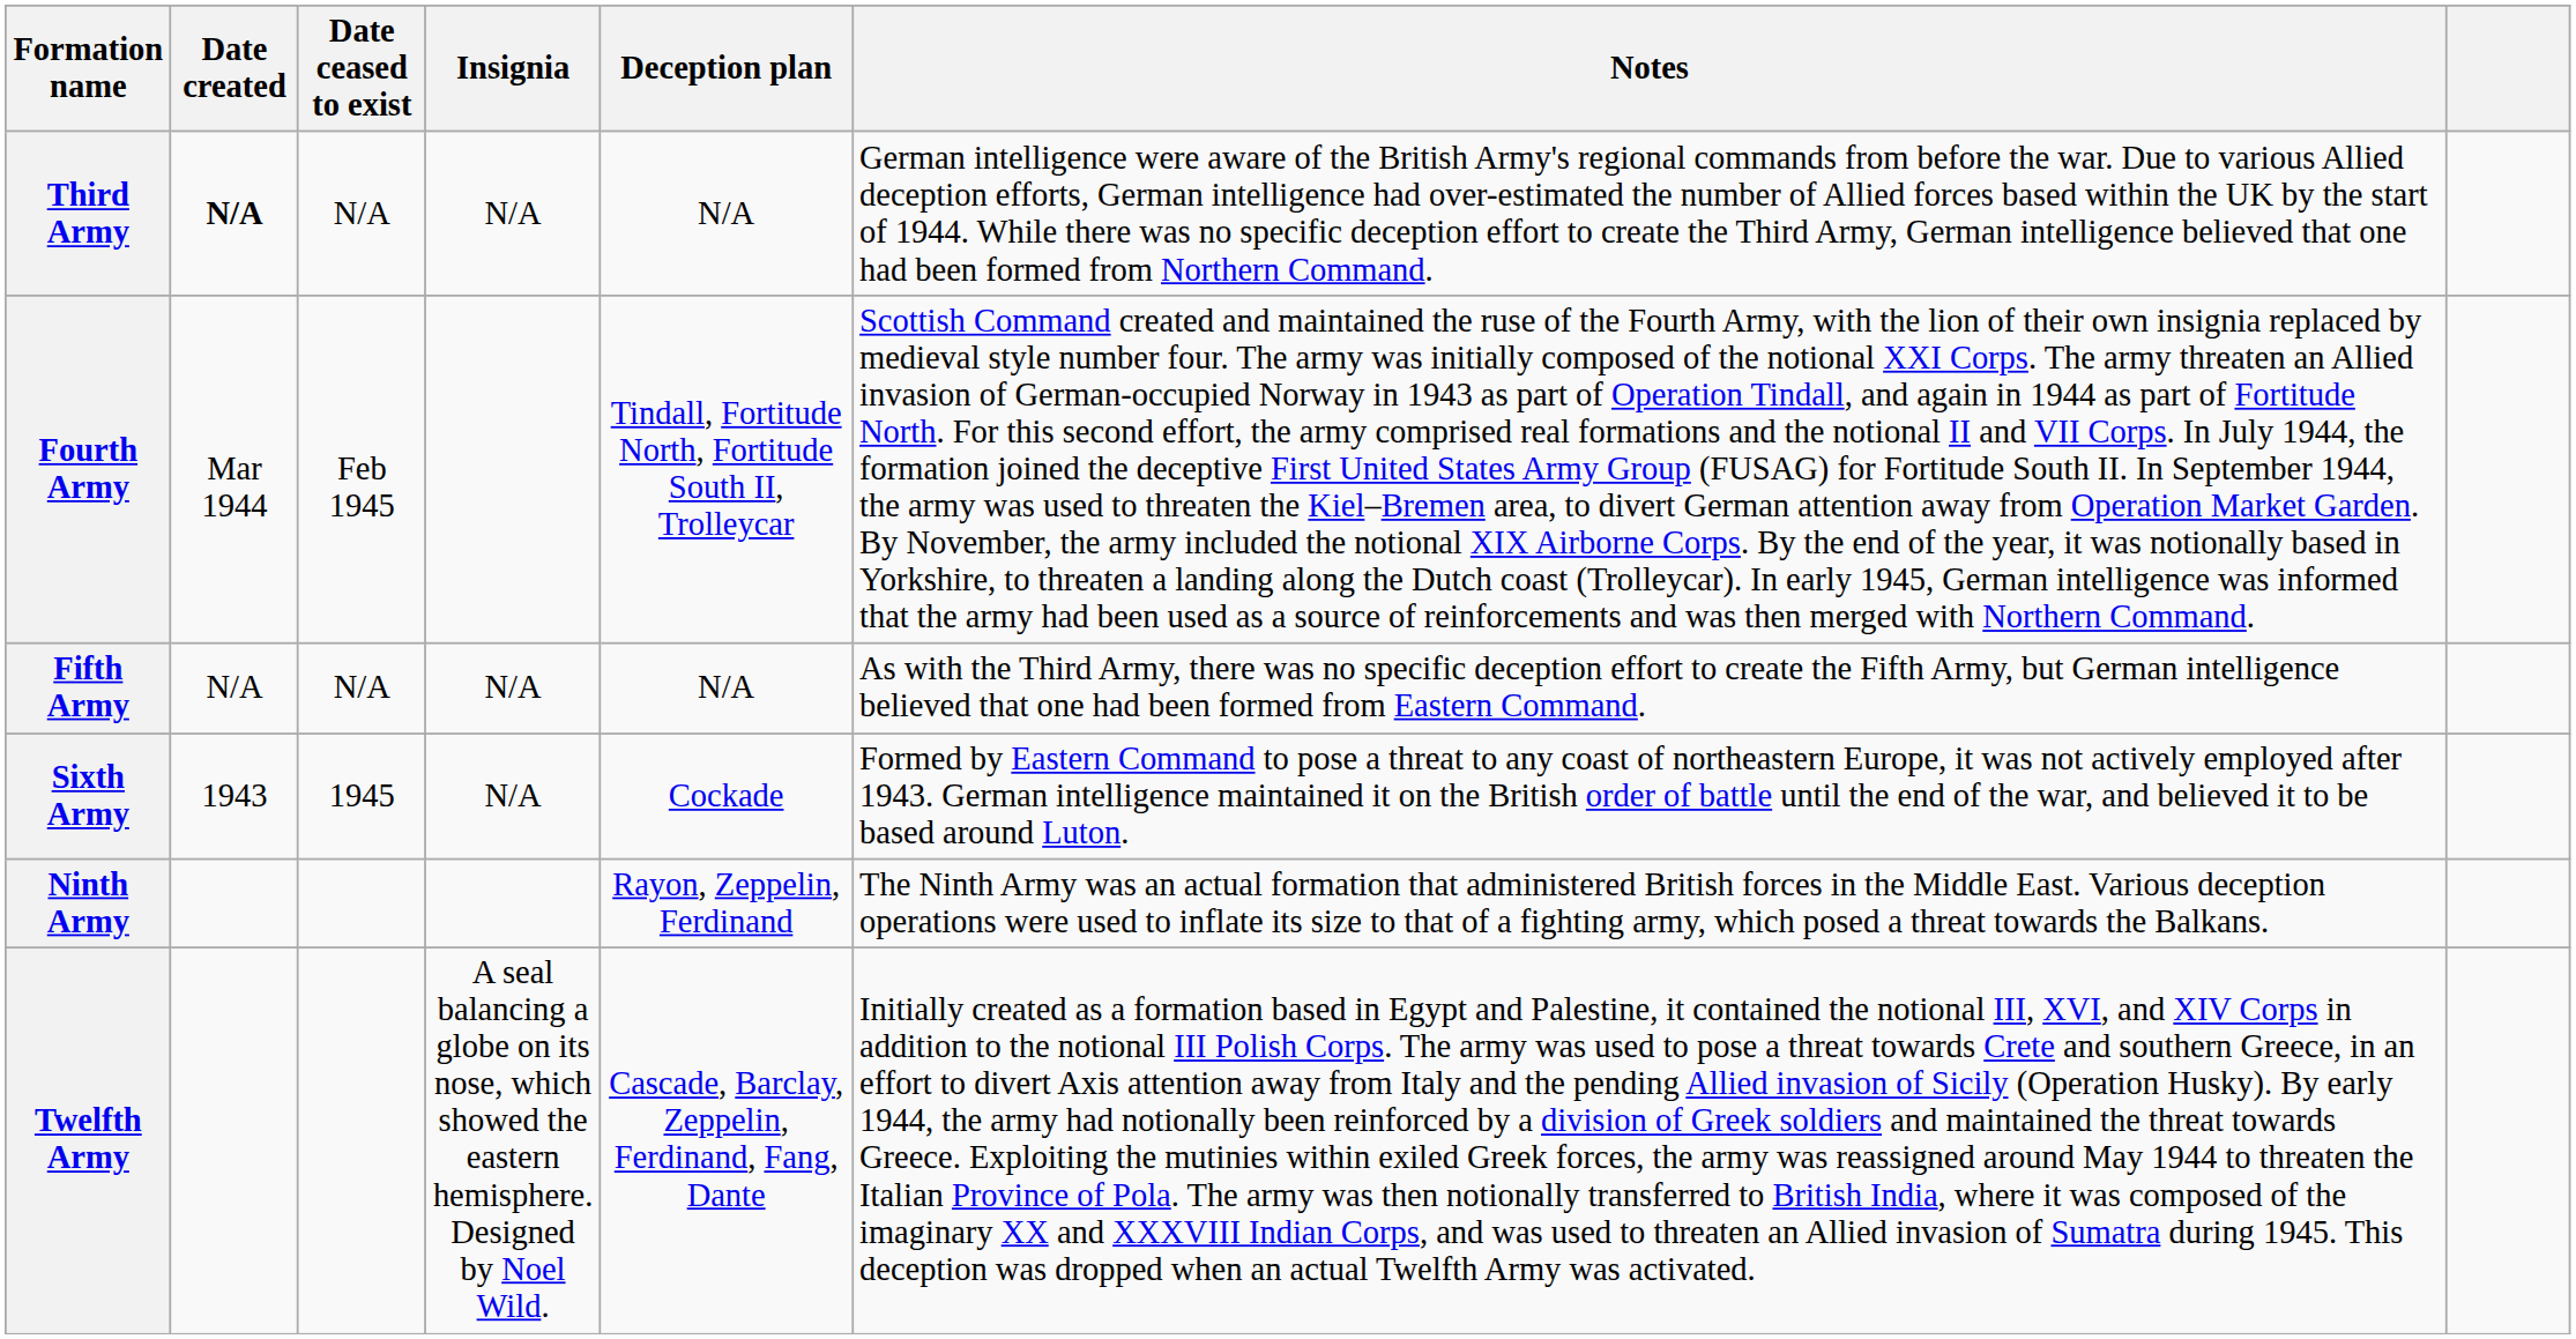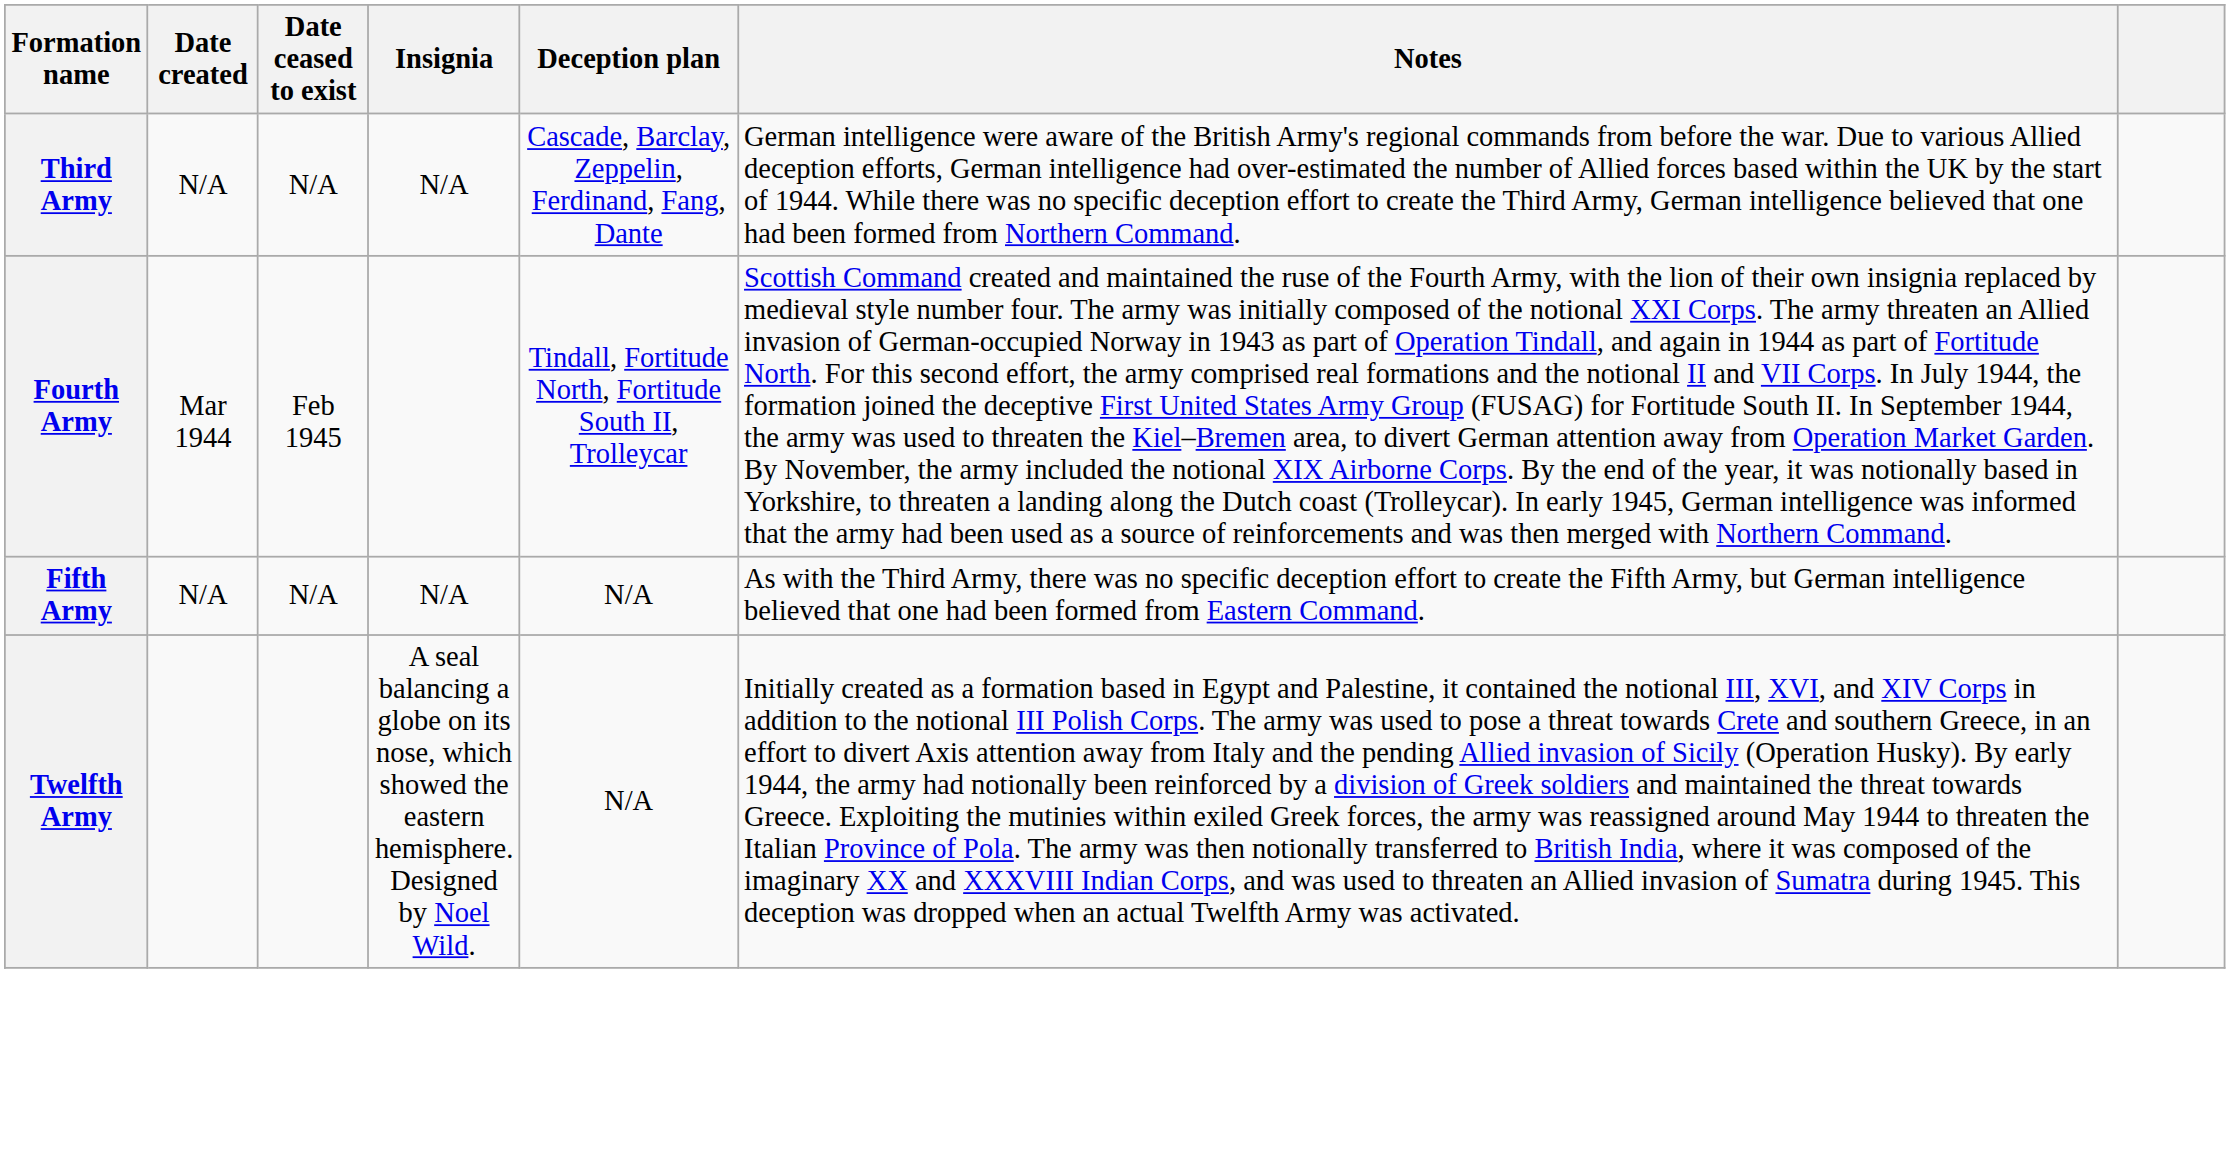Third Army | Date created: bold -> normal
Third Army | Deception plan: N/A -> Cascade, Barclay, Zeppelin, Ferdinand, Fang, Dante
- row: Sixth Army | 1943 | 1945 | N/A | Cockade | Formed by Eastern Command to pose a threat to any coast of northeastern Europe, it was not actively employed after 1943. German intelligence maintained it on the British order of battle until the end of the war, and believed it to be based around Luton.
- row: Ninth Army | Rayon, Zeppelin, Ferdinand | The Ninth Army was an actual formation that administered British forces in the Middle East. Various deception operations were used to inflate its size to that of a fighting army, which posed a threat towards the Balkans.
Twelfth Army | Deception plan: Cascade, Barclay, Zeppelin, Ferdinand, Fang, Dante -> N/A
